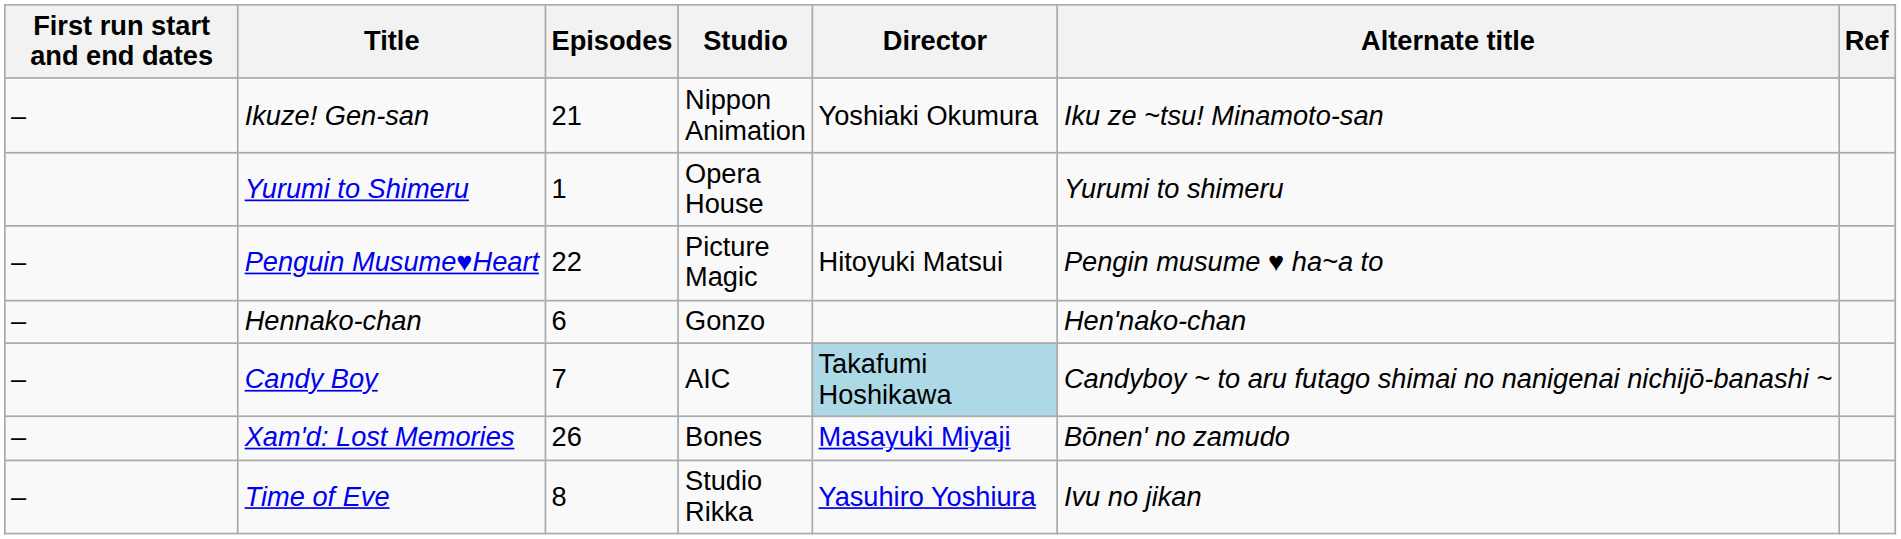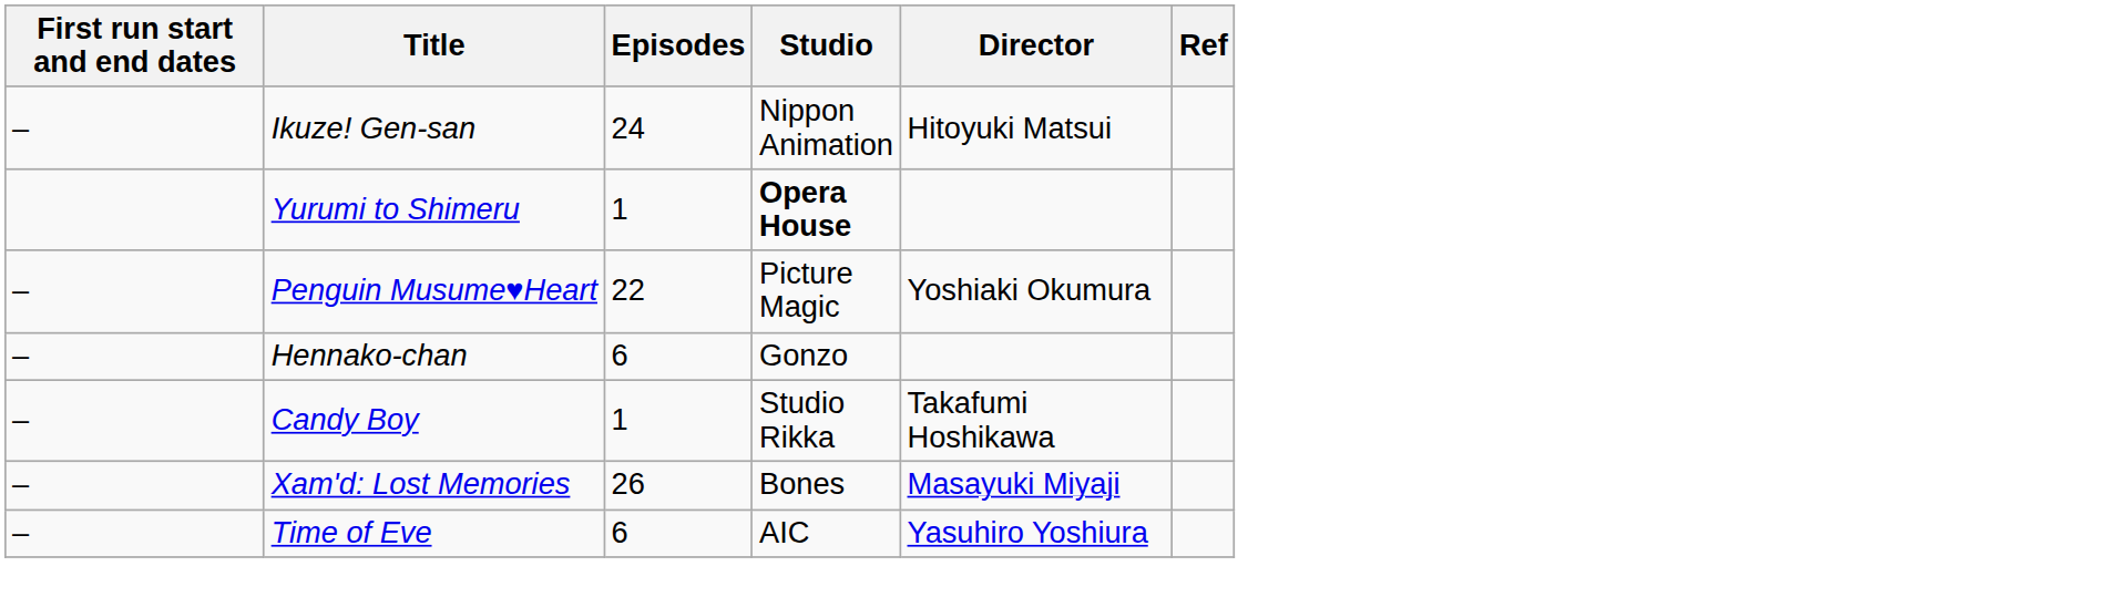- column: Alternate title | Iku ze ~tsu! Minamoto-san | Yurumi to shimeru | Pengin musume ♥ ha~a to | Hen'nako-chan | Candyboy ~ to aru futago shimai no nanigenai nichijō-banashi ~ | Bōnen' no zamudo | Ivu no jikan
Ikuze! Gen-san | Episodes: 21 -> 24
Ikuze! Gen-san | Director: Yoshiaki Okumura -> Hitoyuki Matsui
Yurumi to Shimeru | Studio: normal -> bold
Penguin Musume♥Heart | Director: Hitoyuki Matsui -> Yoshiaki Okumura
Candy Boy | Episodes: 7 -> 1
Candy Boy | Studio: AIC -> Studio Rikka
Candy Boy | Director: lightblue background -> no background
Time of Eve | Episodes: 8 -> 6
Time of Eve | Studio: Studio Rikka -> AIC
